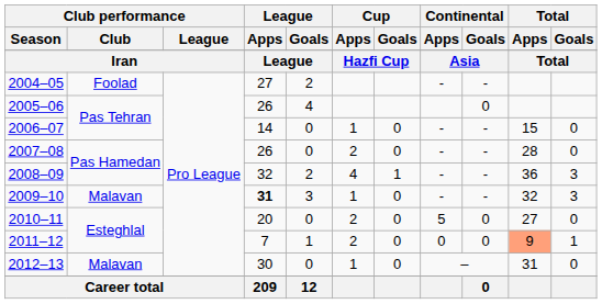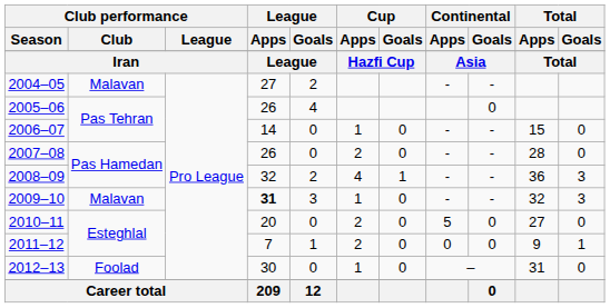2004–05 | Club performance / Club: Foolad -> Malavan
2011–12 | Total / Apps: lightsalmon background -> no background
2012–13 | Club performance / Club: Malavan -> Foolad
